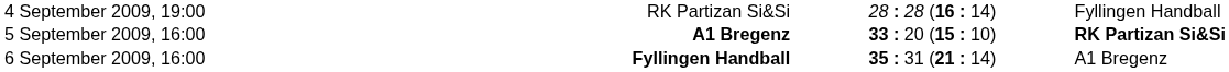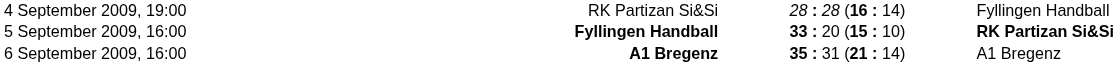5 September 2009, 16:00 | column 2: A1 Bregenz -> Fyllingen Handball
6 September 2009, 16:00 | column 2: Fyllingen Handball -> A1 Bregenz
